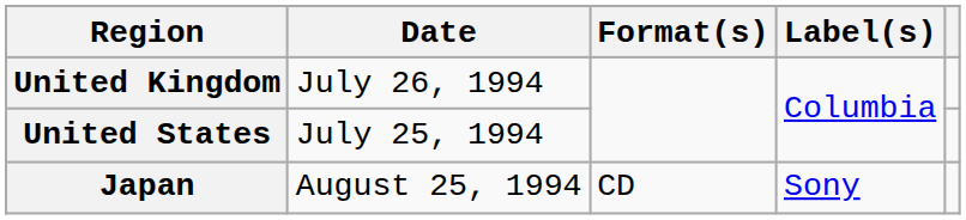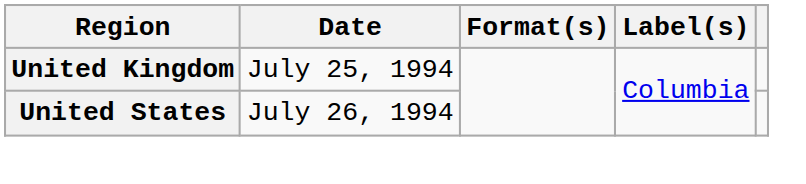United Kingdom | Date: July 26, 1994 -> July 25, 1994
United States | Date: July 25, 1994 -> July 26, 1994
- row: Japan | August 25, 1994 | CD | Sony
